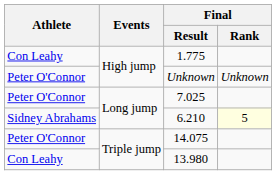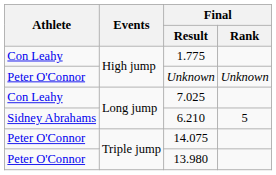7.025 | Athlete: Peter O'Connor -> Con Leahy
6.210 | Final / Rank: lightyellow background -> no background
13.980 | Athlete: Con Leahy -> Peter O'Connor
